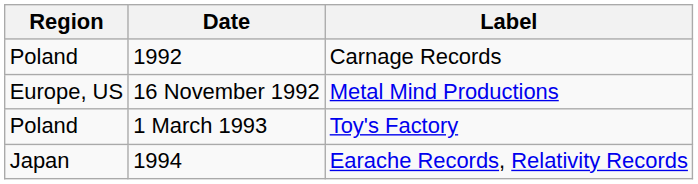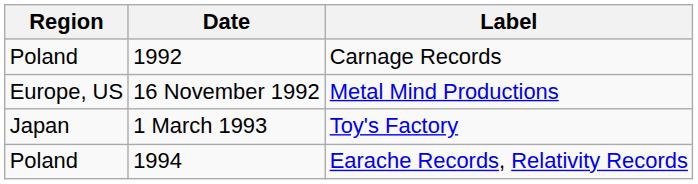1 March 1993 | Region: Poland -> Japan
1994 | Region: Japan -> Poland
